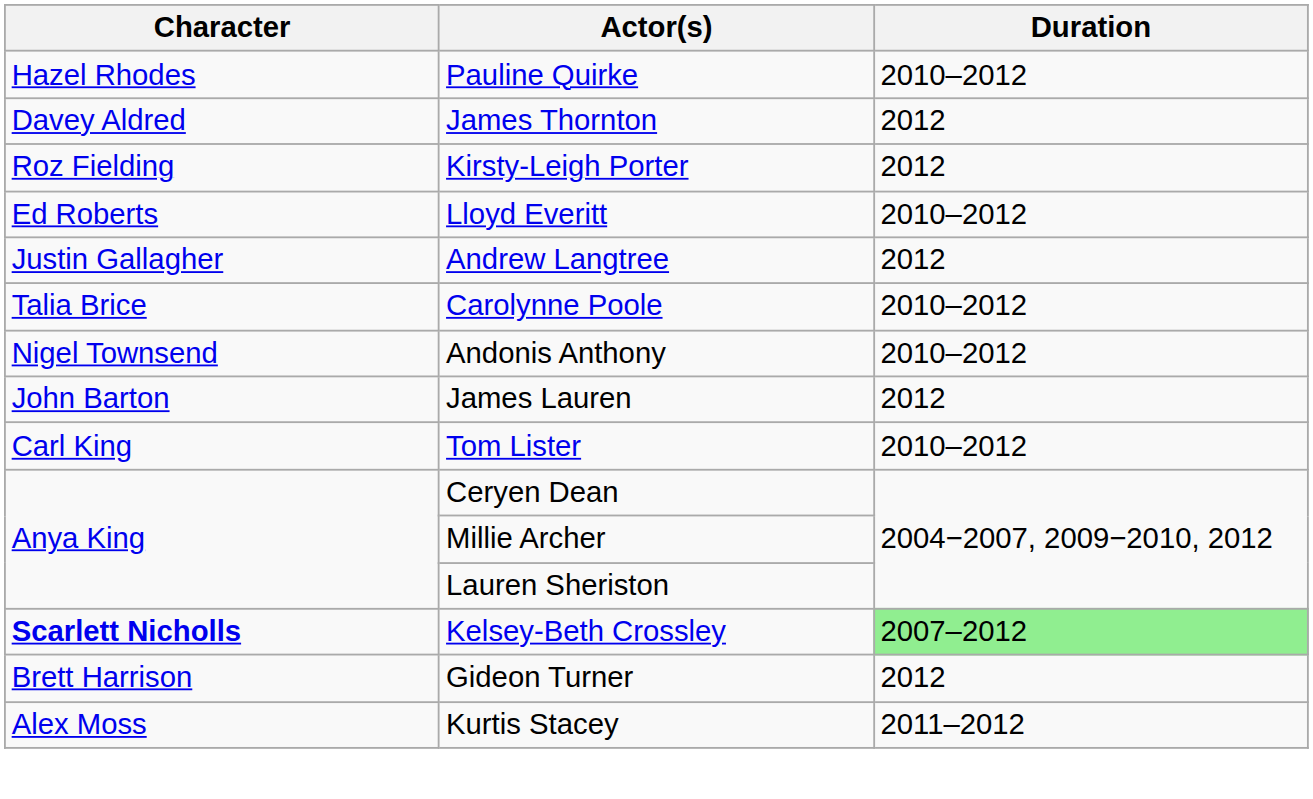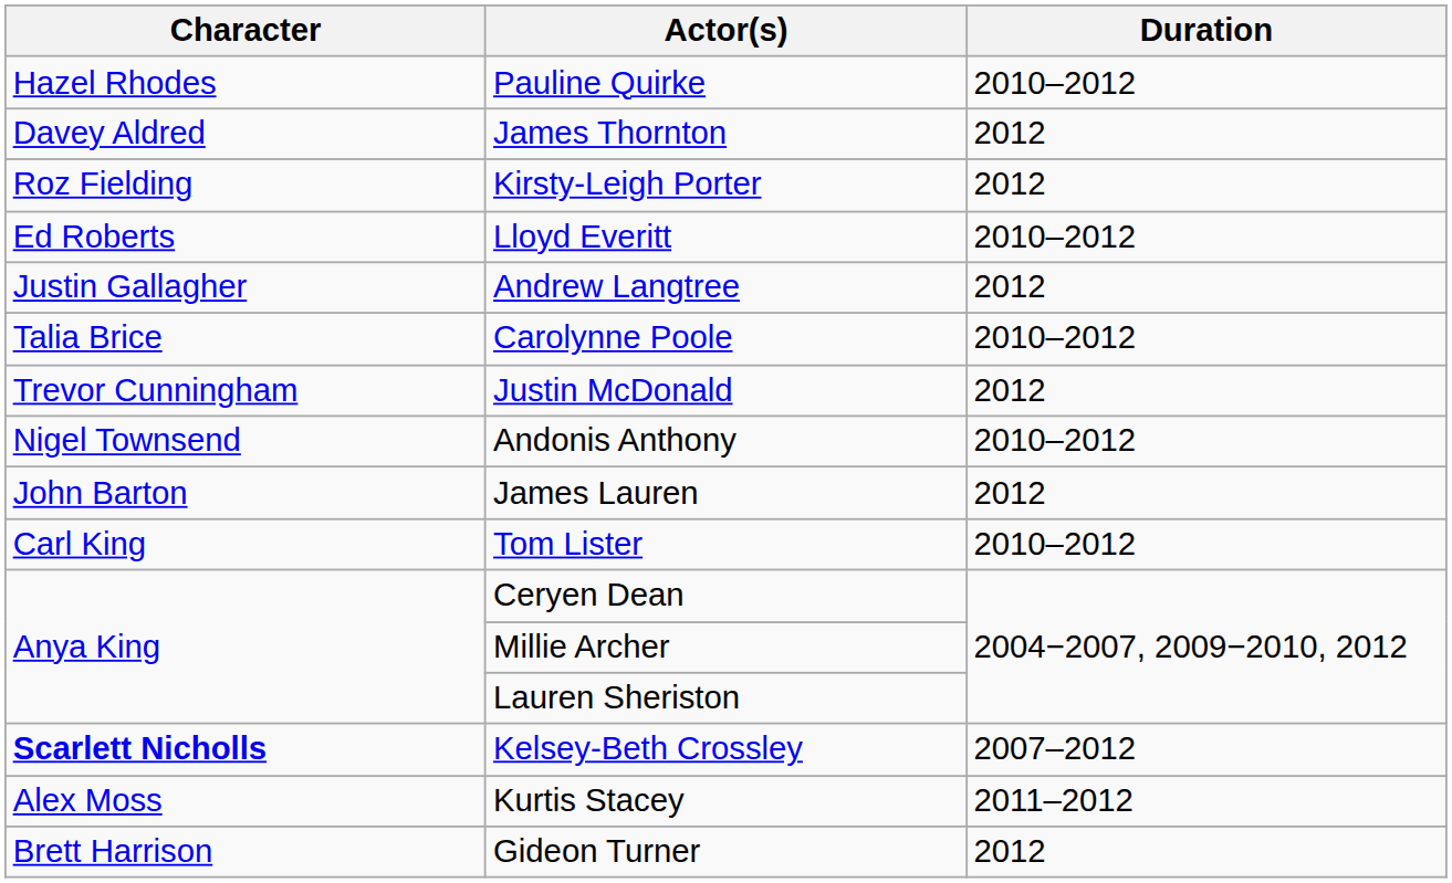+ row: Trevor Cunningham | Justin McDonald | 2012
Kelsey-Beth Crossley | Duration: lightgreen background -> no background
rows swapped: Gideon Turner <-> Kurtis Stacey
